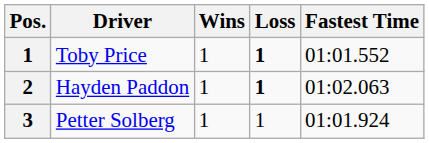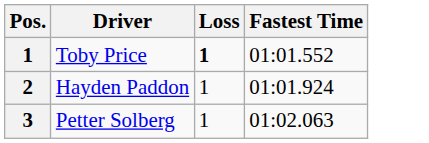- column: Wins | 1 | 1 | 1
Hayden Paddon | Loss: bold -> normal
Hayden Paddon | Fastest Time: 01:02.063 -> 01:01.924
Petter Solberg | Fastest Time: 01:01.924 -> 01:02.063
